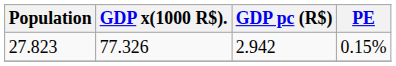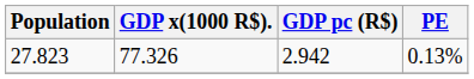27.823 | PE: 0.15% -> 0.13%
